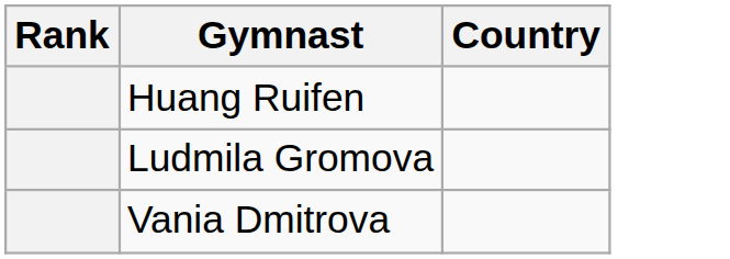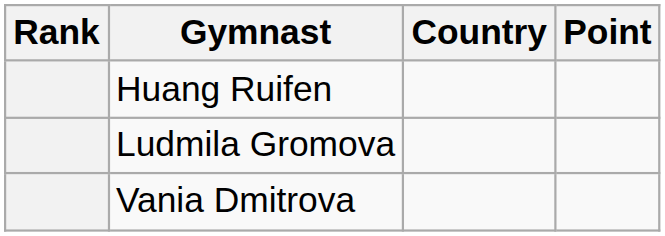+ column: Point
